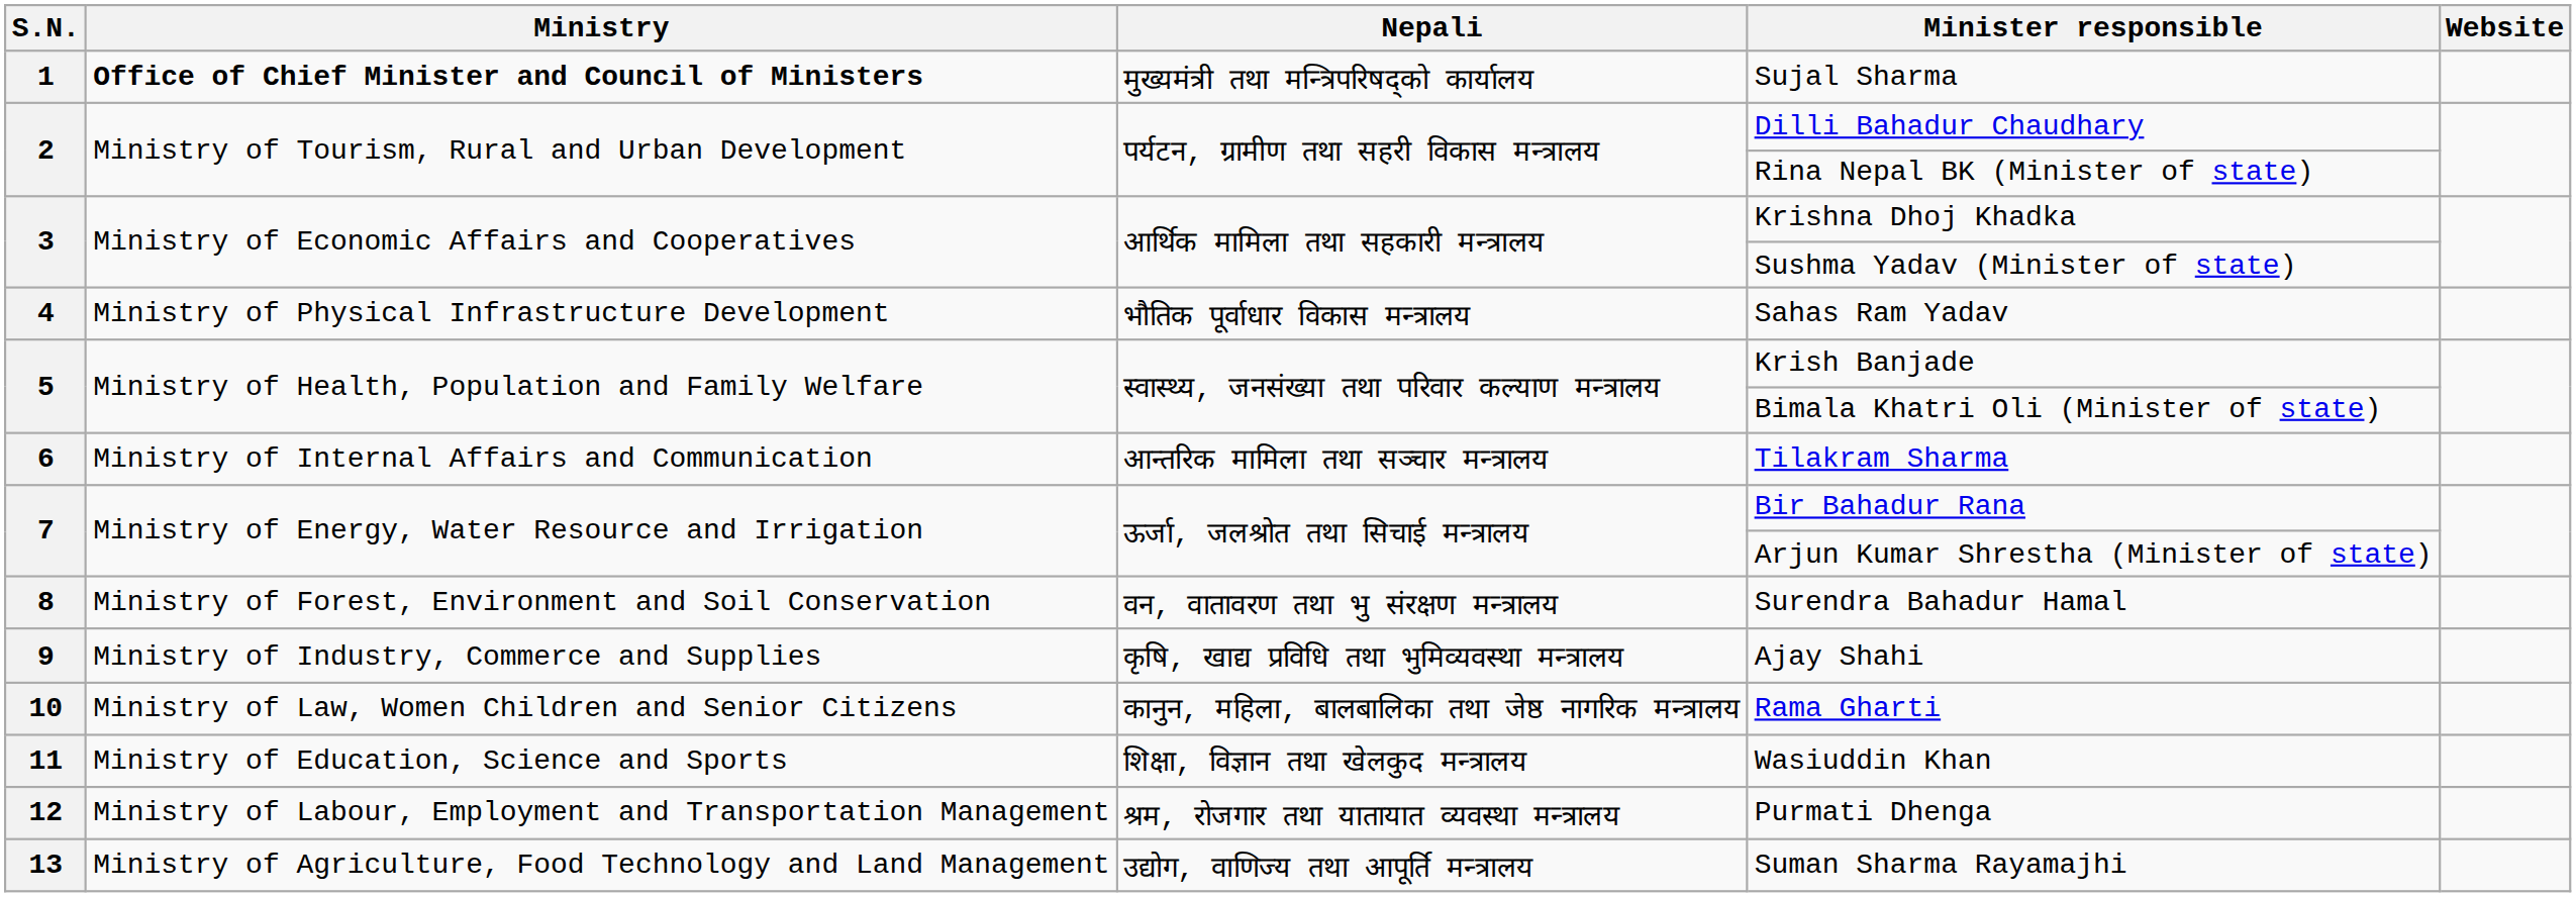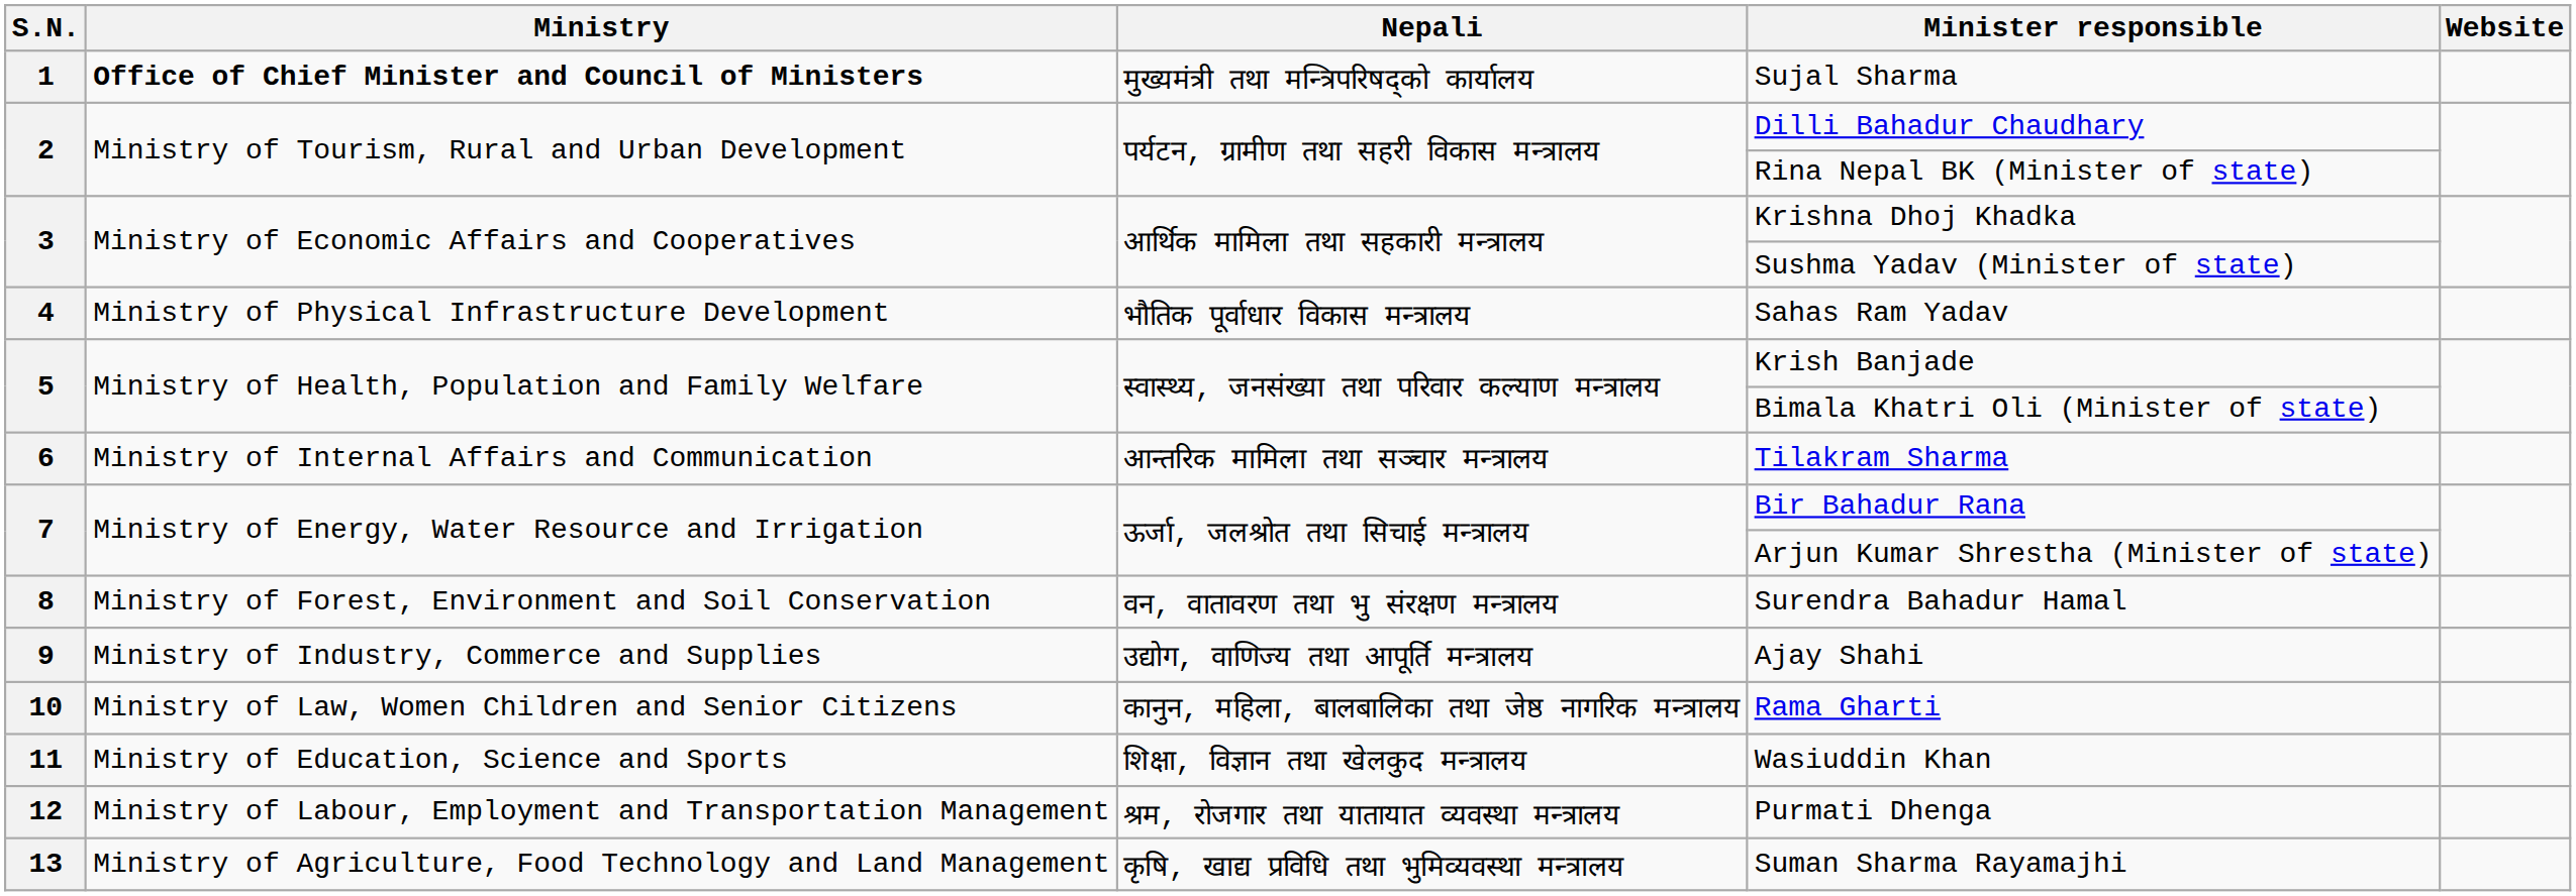Ajay Shahi | Nepali: कृषि, खाद्य प्रविधि तथा भुमिव्यवस्था मन्त्रालय -> उद्योग, वाणिज्य तथा आपूर्ति मन्त्रालय
Suman Sharma Rayamajhi | Nepali: उद्योग, वाणिज्य तथा आपूर्ति मन्त्रालय -> कृषि, खाद्य प्रविधि तथा भुमिव्यवस्था मन्त्रालय
